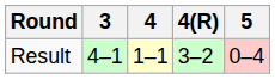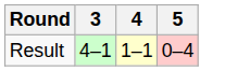- column: 4(R) | 3–2
